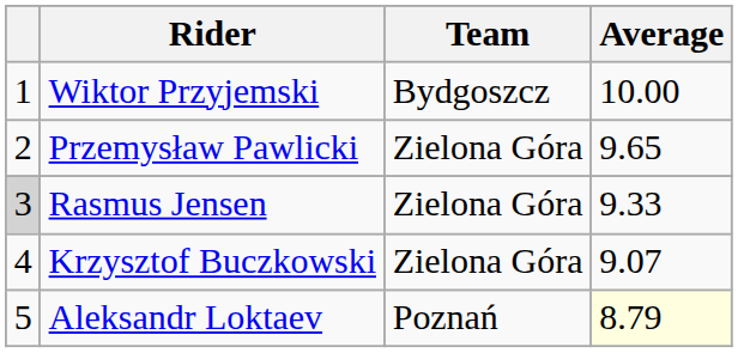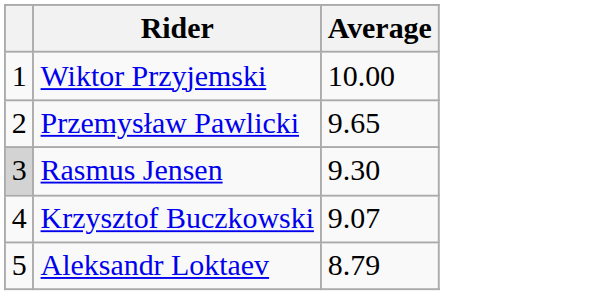- column: Team | Bydgoszcz | Zielona Góra | Zielona Góra | Zielona Góra | Poznań
Rasmus Jensen | Average: 9.33 -> 9.30
Aleksandr Loktaev | Average: lightyellow background -> no background
